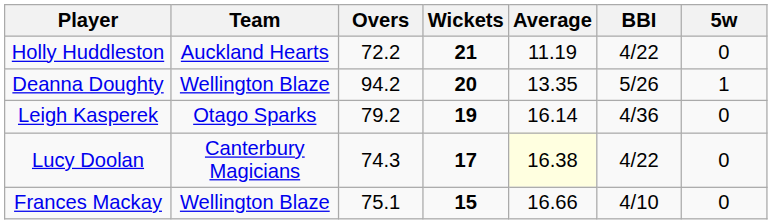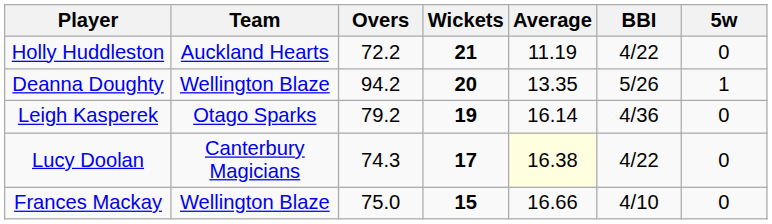Frances Mackay | Overs: 75.1 -> 75.0
